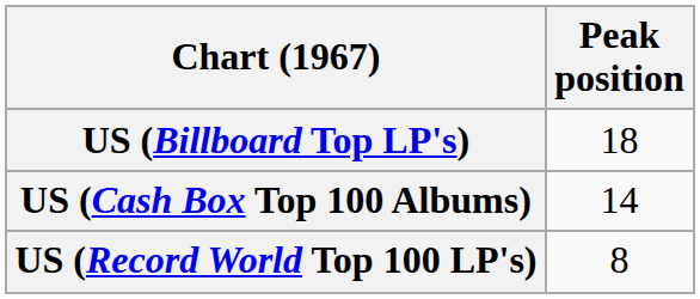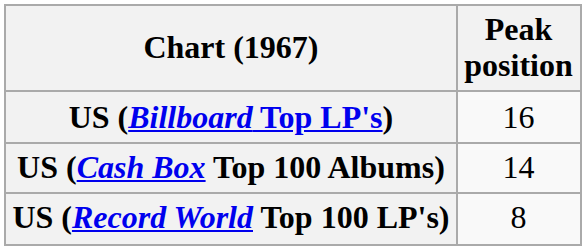US (Billboard Top LP's) | Peak position: 18 -> 16
